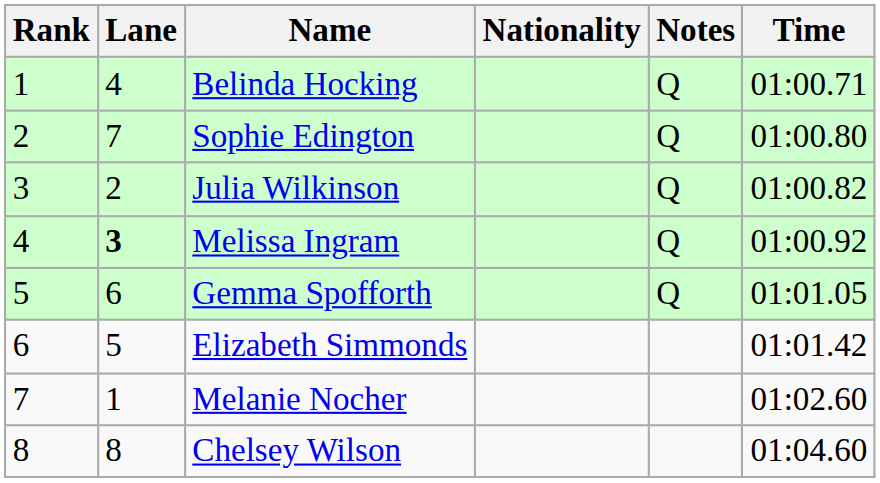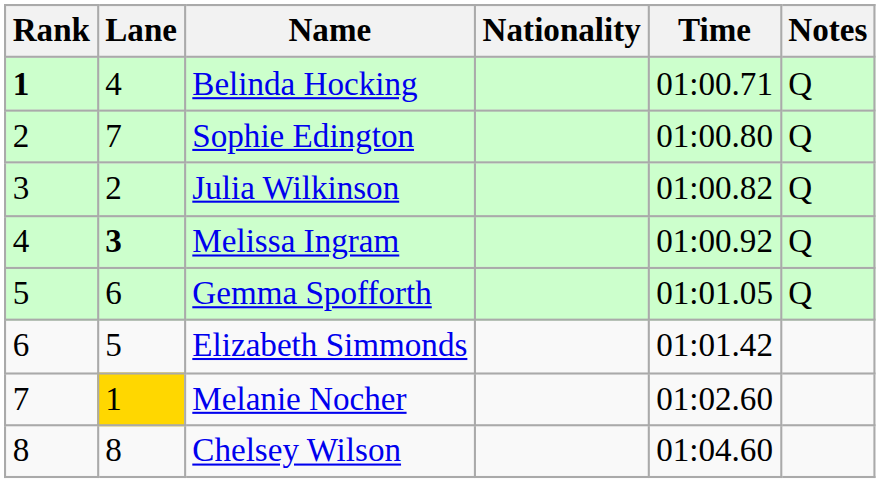columns swapped: Time <-> Notes
Belinda Hocking | Rank: normal -> bold
Melanie Nocher | Lane: no background -> gold background
